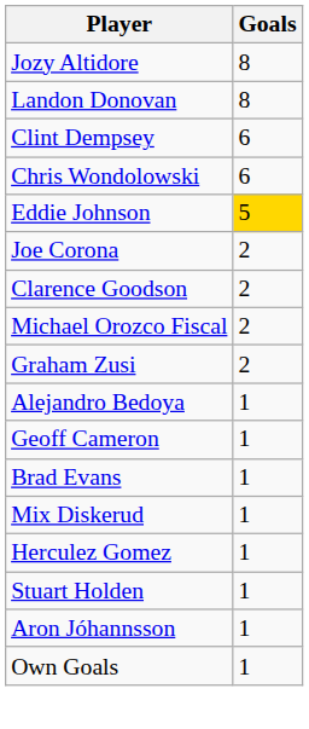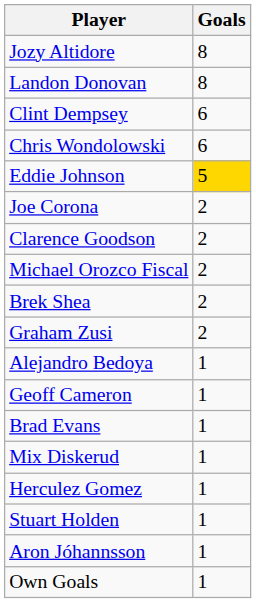+ row: Brek Shea | 2
